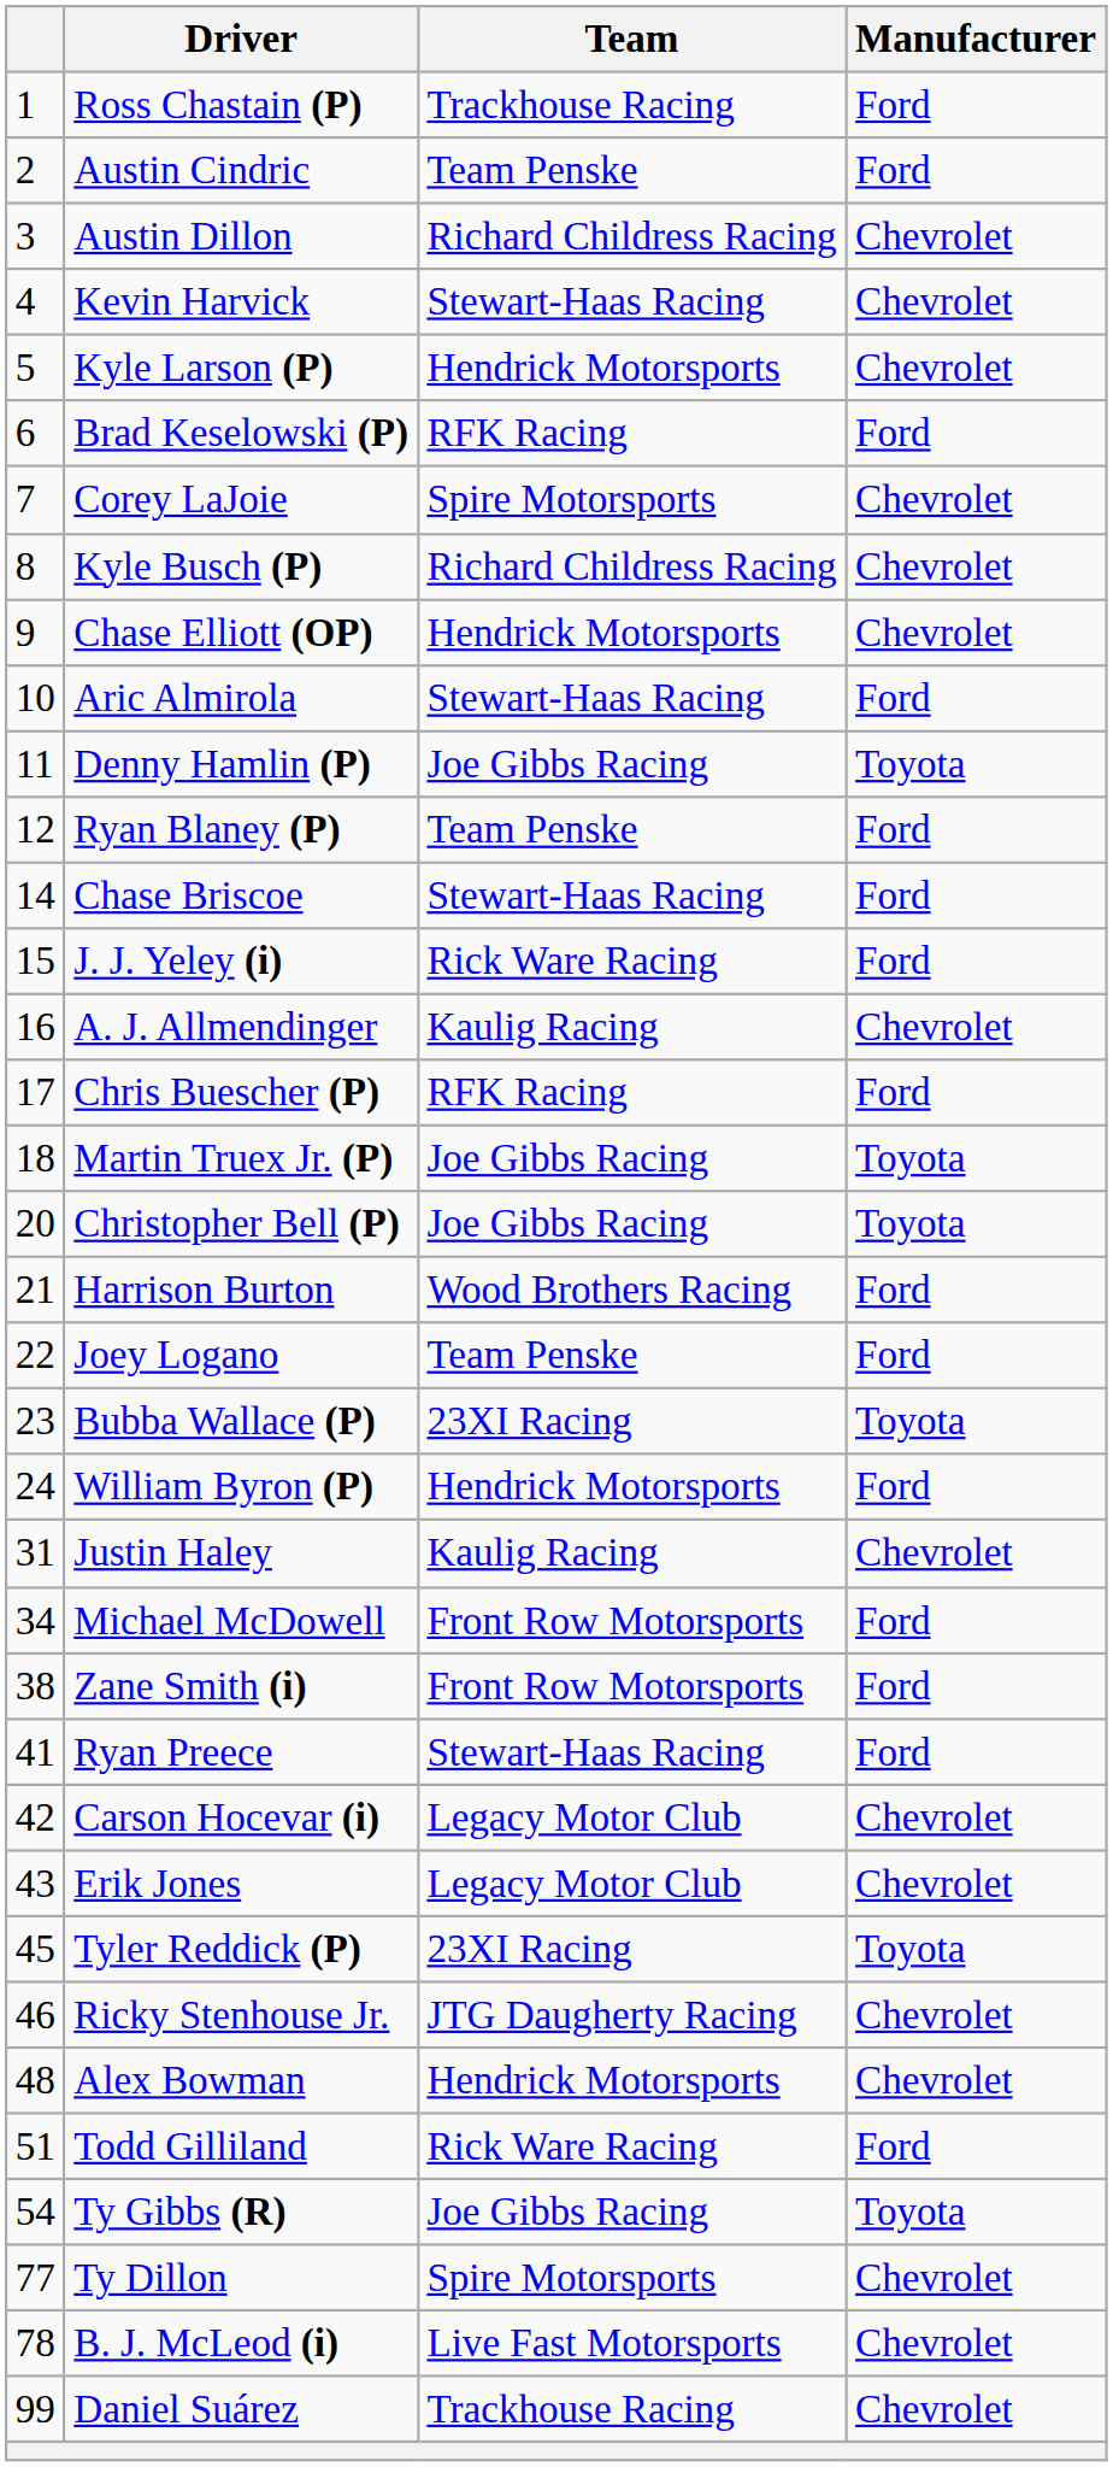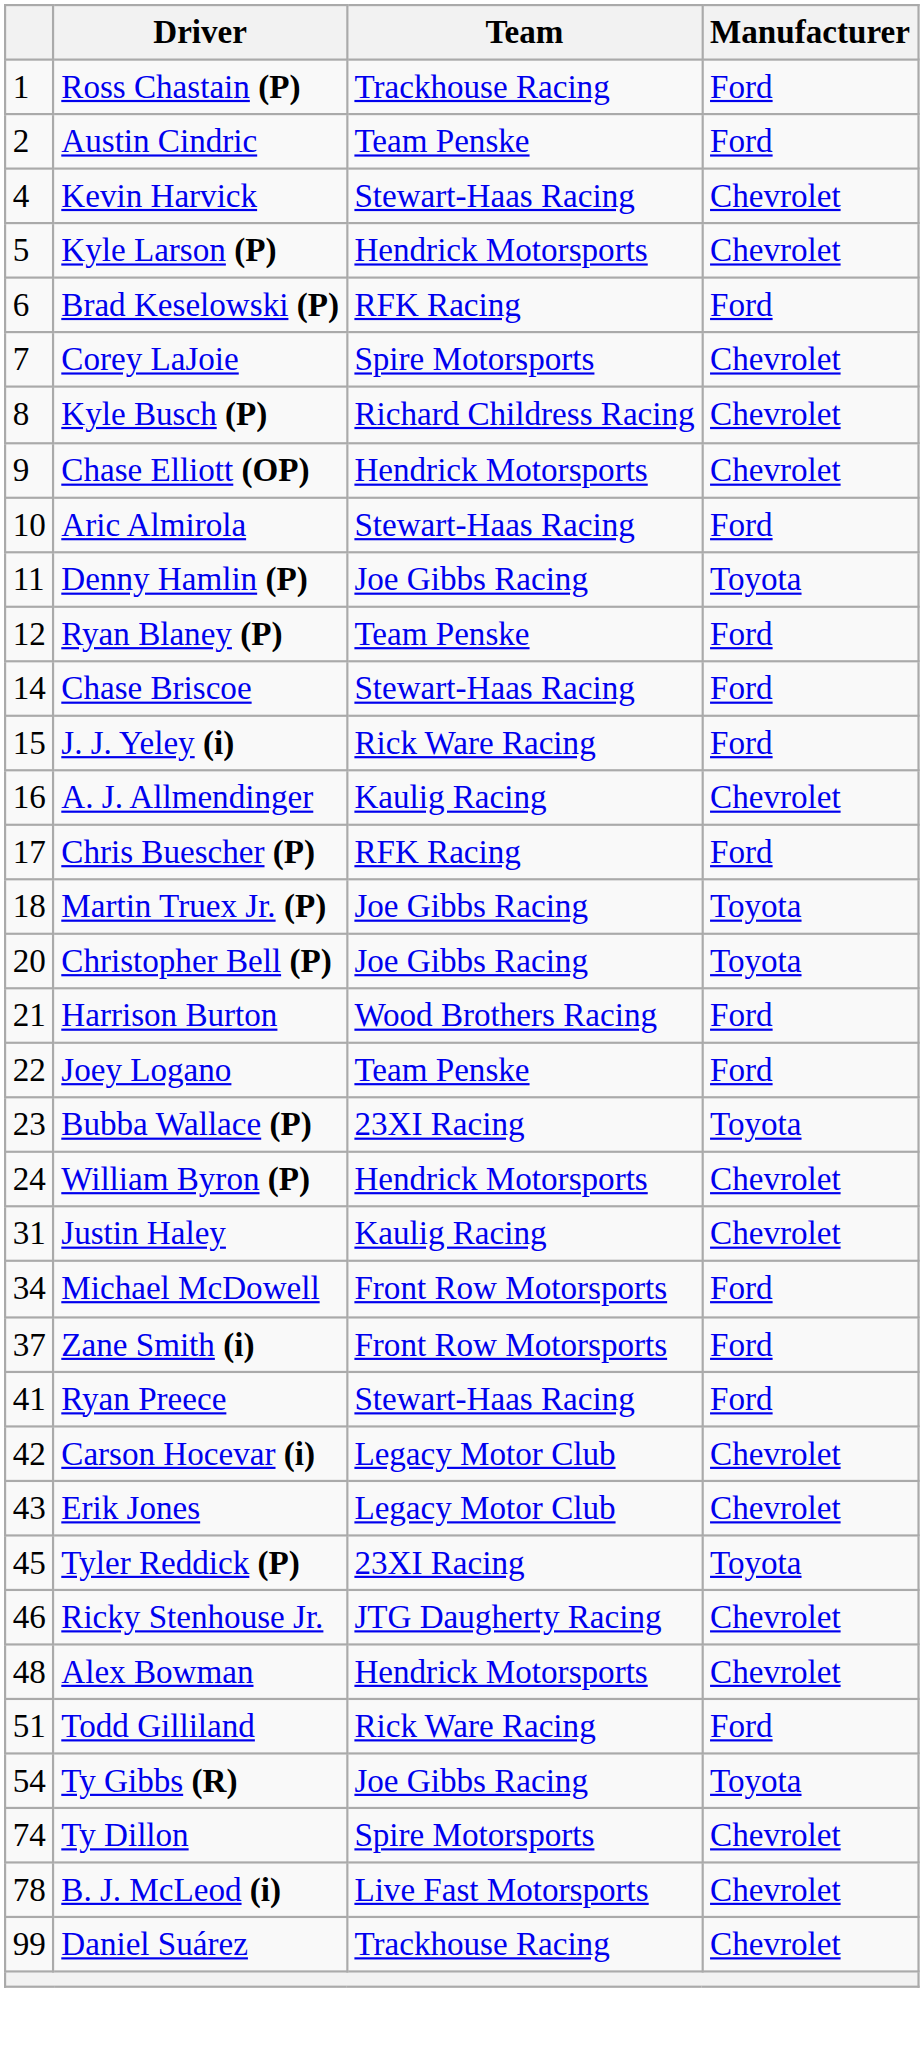- row: 3 | Austin Dillon | Richard Childress Racing | Chevrolet
William Byron (P) | Manufacturer: Ford -> Chevrolet
Zane Smith (i) | column 1: 38 -> 37
Ty Dillon | column 1: 77 -> 74
